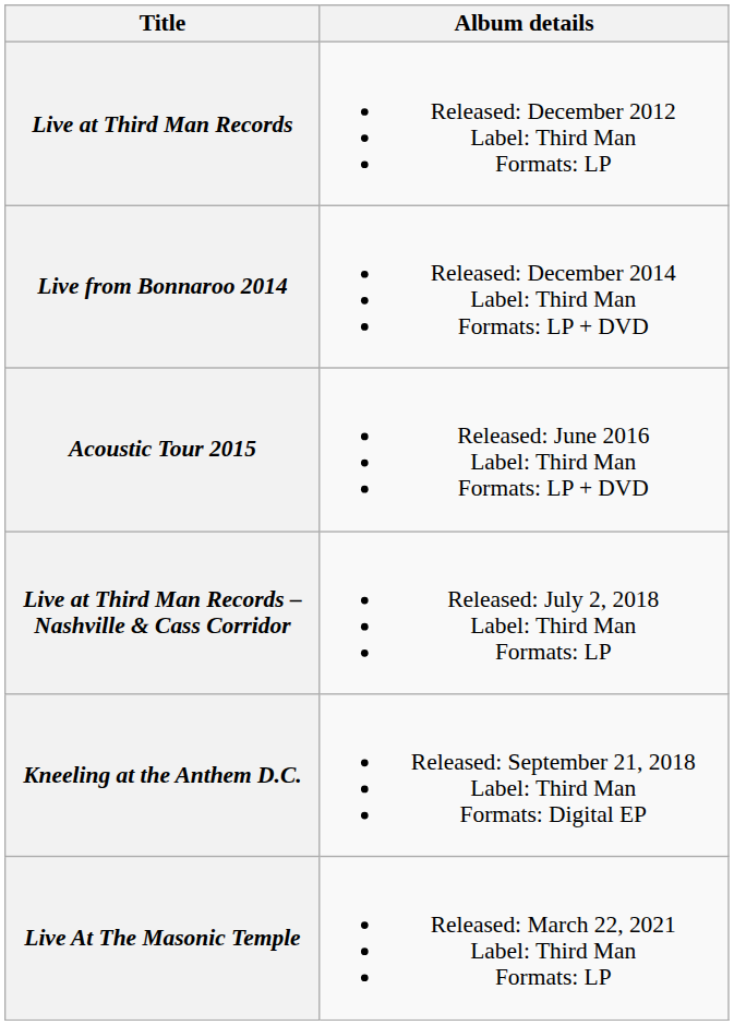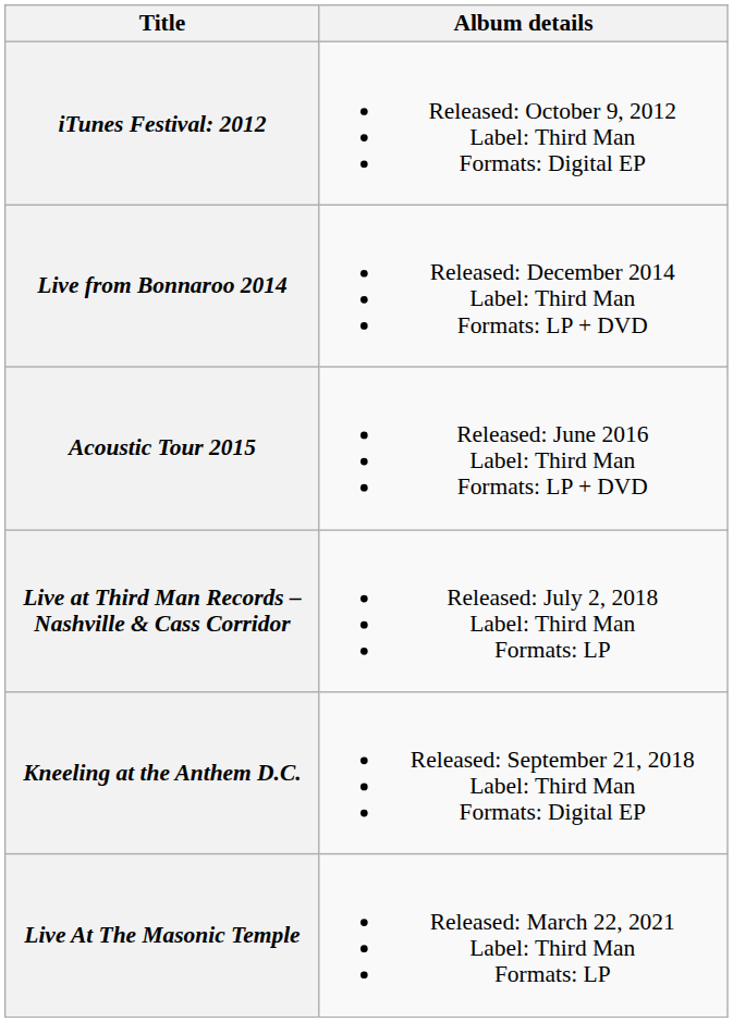+ row: iTunes Festival: 2012 | Released: October 9, 2012 Label: Third Man Formats: Digital EP
- row: Live at Third Man Records | Released: December 2012 Label: Third Man Formats: LP
